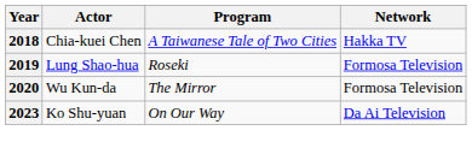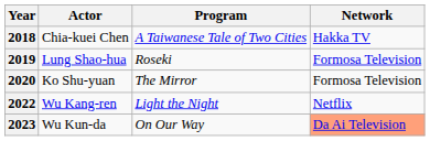2020 | Actor: Wu Kun-da -> Ko Shu-yuan
+ row: 2022 | Wu Kang-ren | Light the Night | Netflix
2023 | Actor: Ko Shu-yuan -> Wu Kun-da
2023 | Network: no background -> lightsalmon background
